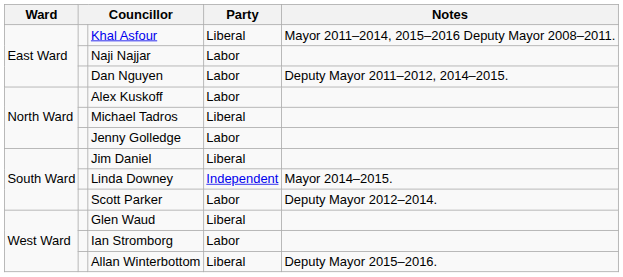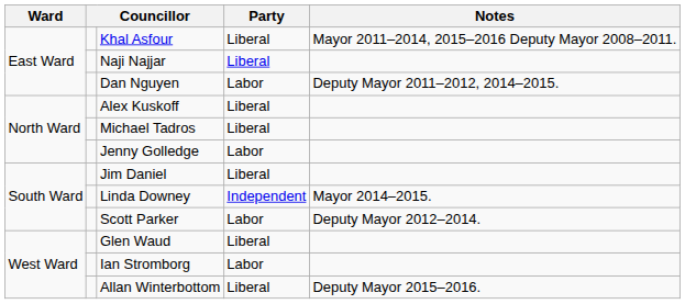Naji Najjar | Party: Labor -> Liberal
Alex Kuskoff | Party: Labor -> Liberal
